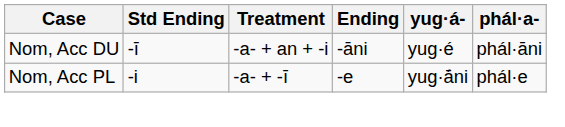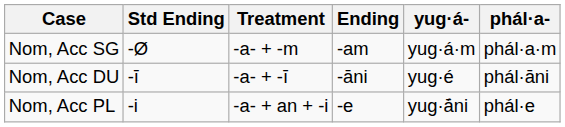+ row: Nom, Acc SG | -Ø | -a- + -m | -am | yug·á·m | phál·a·m
Nom, Acc DU | Treatment: -a- + an + -i -> -a- + -ī
Nom, Acc PL | Treatment: -a- + -ī -> -a- + an + -i
